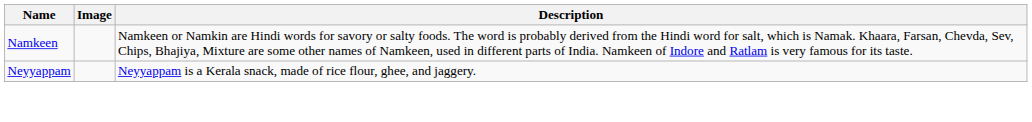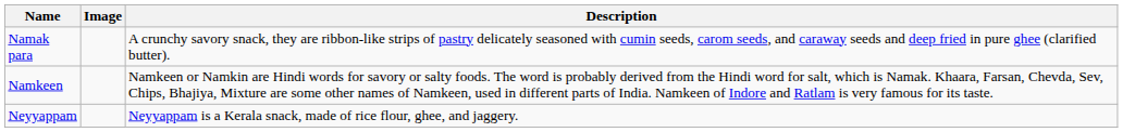+ row: Namak para | A crunchy savory snack, they are ribbon-like strips of pastry delicately seasoned with cumin seeds, carom seeds, and caraway seeds and deep fried in pure ghee (clarified butter).
